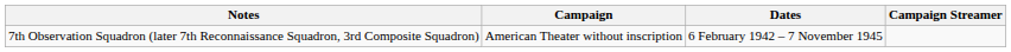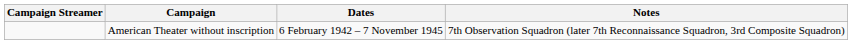columns swapped: Campaign Streamer <-> Notes
